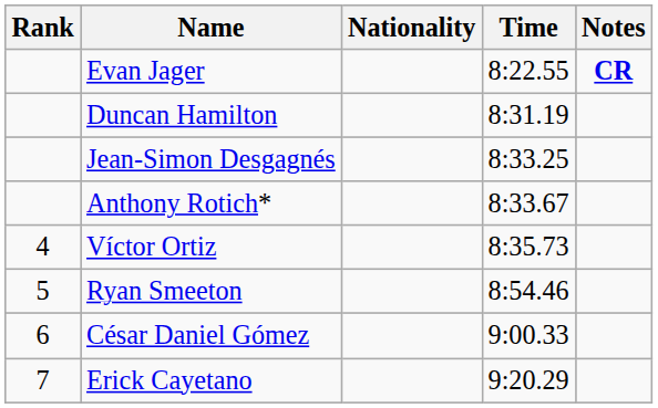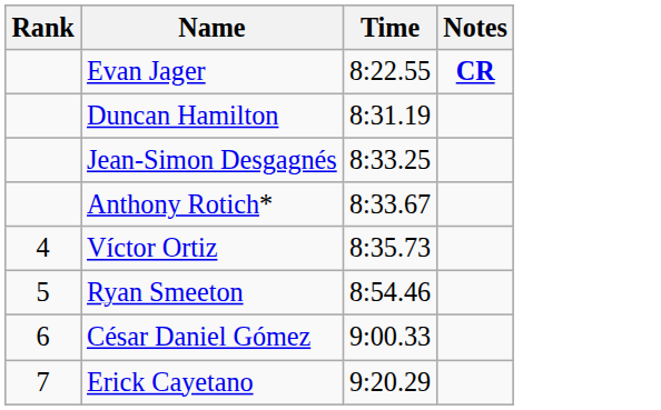- column: Nationality
